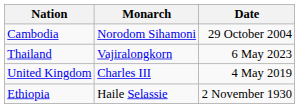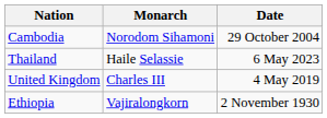Thailand | Monarch: Vajiralongkorn -> Haile Selassie
Ethiopia | Monarch: Haile Selassie -> Vajiralongkorn
